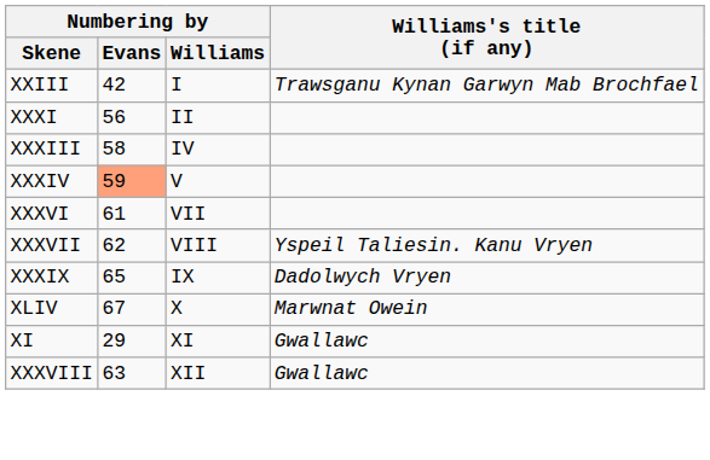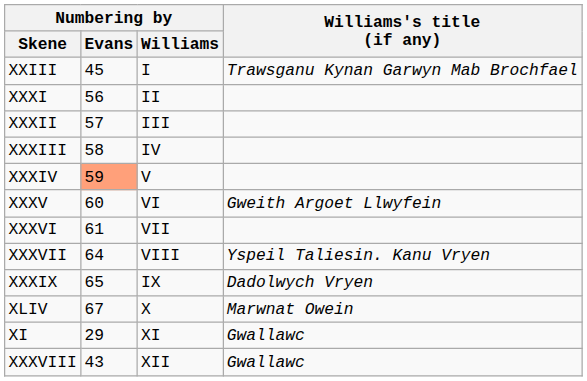XXIII | Numbering by / Evans: 42 -> 45
+ row: XXXII | 57 | III
+ row: XXXV | 60 | VI | Gweith Argoet Llwyfein
XXXVII | Numbering by / Evans: 62 -> 64
XXXVIII | Numbering by / Evans: 63 -> 43
